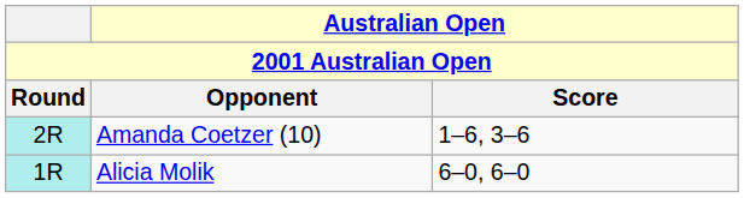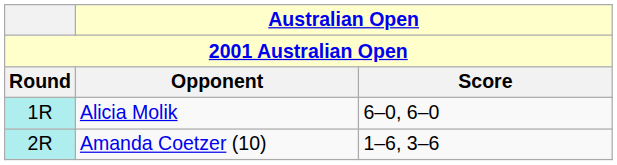rows swapped: Alicia Molik <-> Amanda Coetzer (10)
